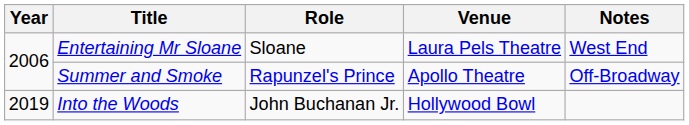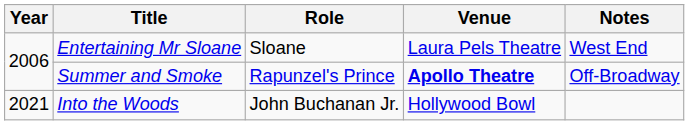Summer and Smoke | Venue: normal -> bold
Into the Woods | Year: 2019 -> 2021
